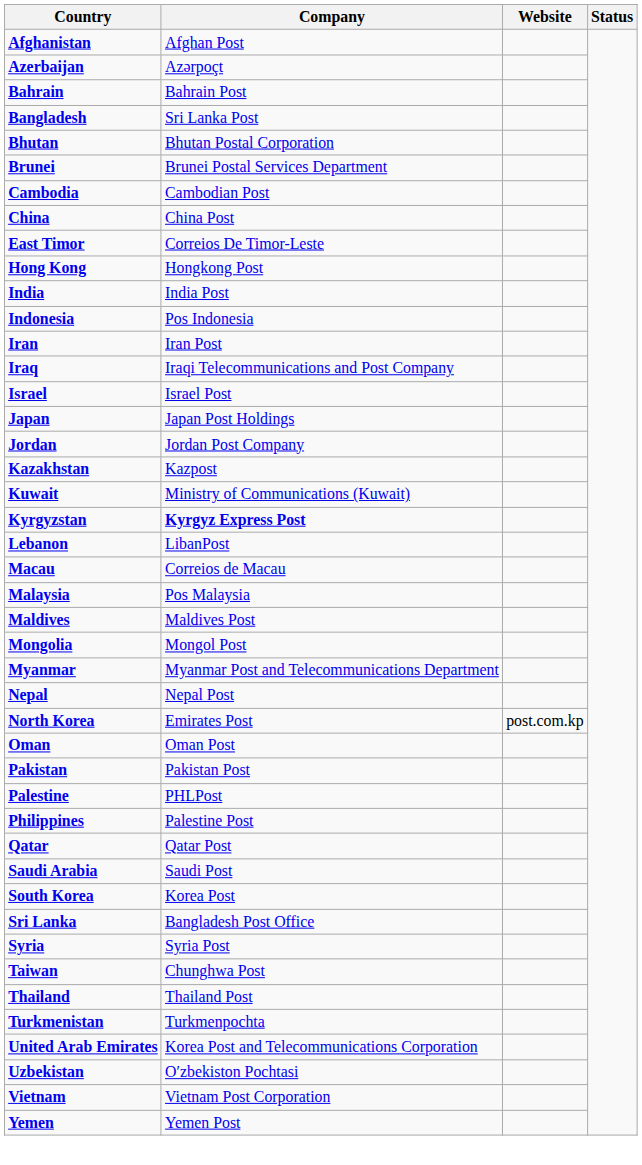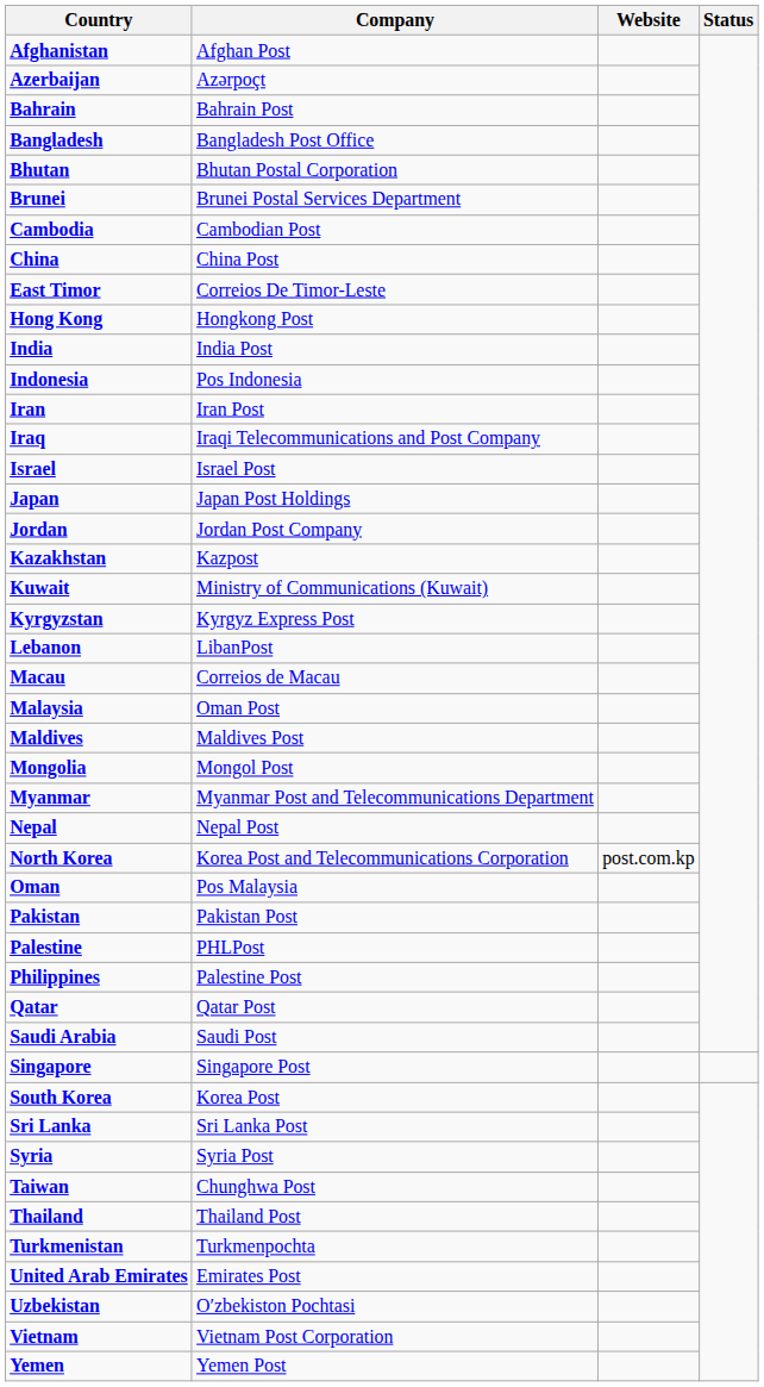Bangladesh | Company: Sri Lanka Post -> Bangladesh Post Office
Kyrgyzstan | Company: bold -> normal
Malaysia | Company: Pos Malaysia -> Oman Post
North Korea | Company: Emirates Post -> Korea Post and Telecommunications Corporation
Oman | Company: Oman Post -> Pos Malaysia
+ row: Singapore | Singapore Post
Sri Lanka | Company: Bangladesh Post Office -> Sri Lanka Post
United Arab Emirates | Company: Korea Post and Telecommunications Corporation -> Emirates Post
